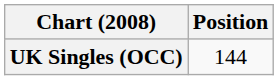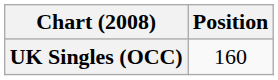UK Singles (OCC) | Position: 144 -> 160
